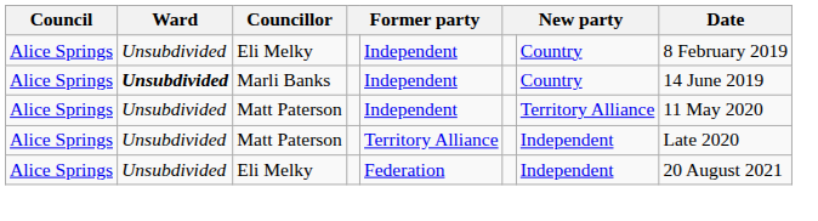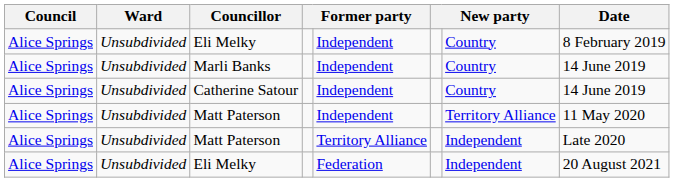Marli Banks | Ward: bold -> normal
+ row: Alice Springs | Unsubdivided | Catherine Satour | Independent | Country | 14 June 2019
